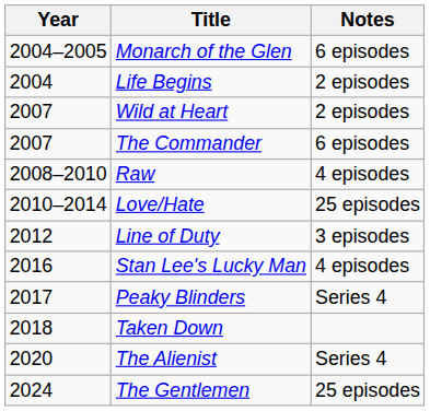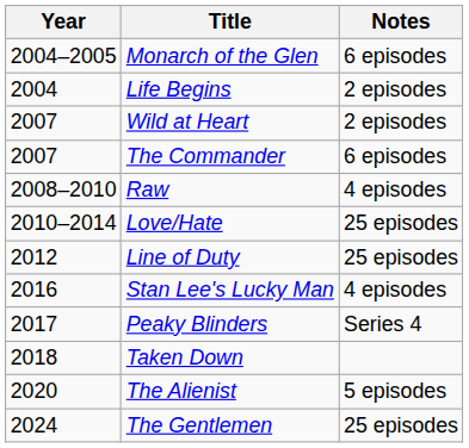Line of Duty | Notes: 3 episodes -> 25 episodes
The Alienist | Notes: Series 4 -> 5 episodes
